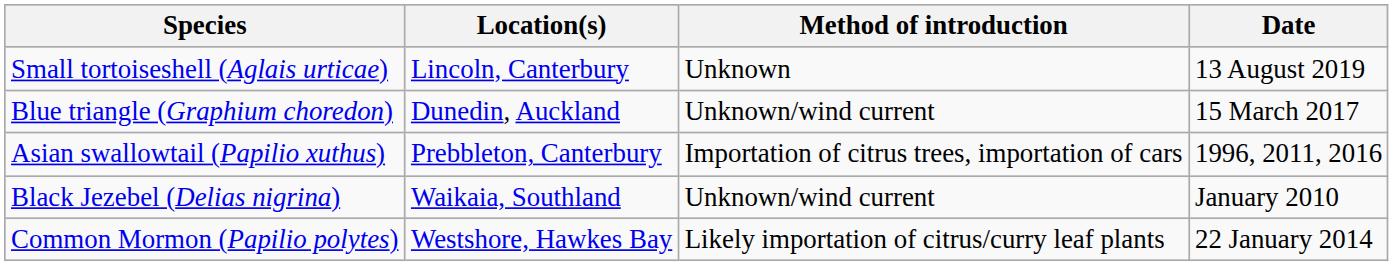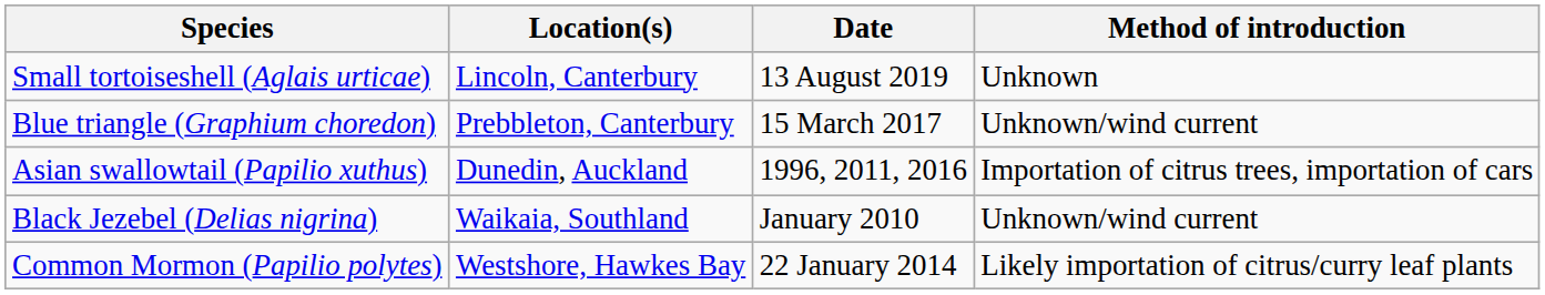columns swapped: Date <-> Method of introduction
Blue triangle (Graphium choredon) | Location(s): Dunedin, Auckland -> Prebbleton, Canterbury
Asian swallowtail (Papilio xuthus) | Location(s): Prebbleton, Canterbury -> Dunedin, Auckland
